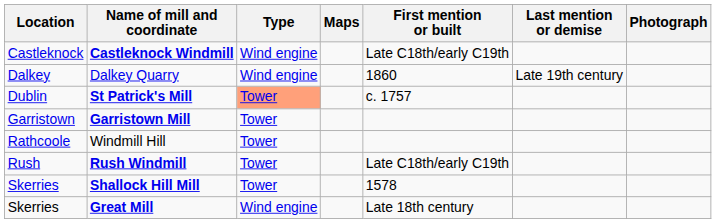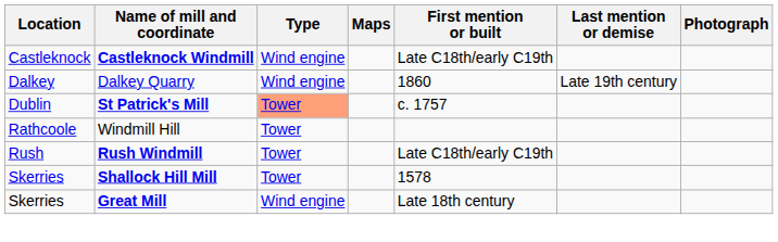- row: Garristown | Garristown Mill | Tower
